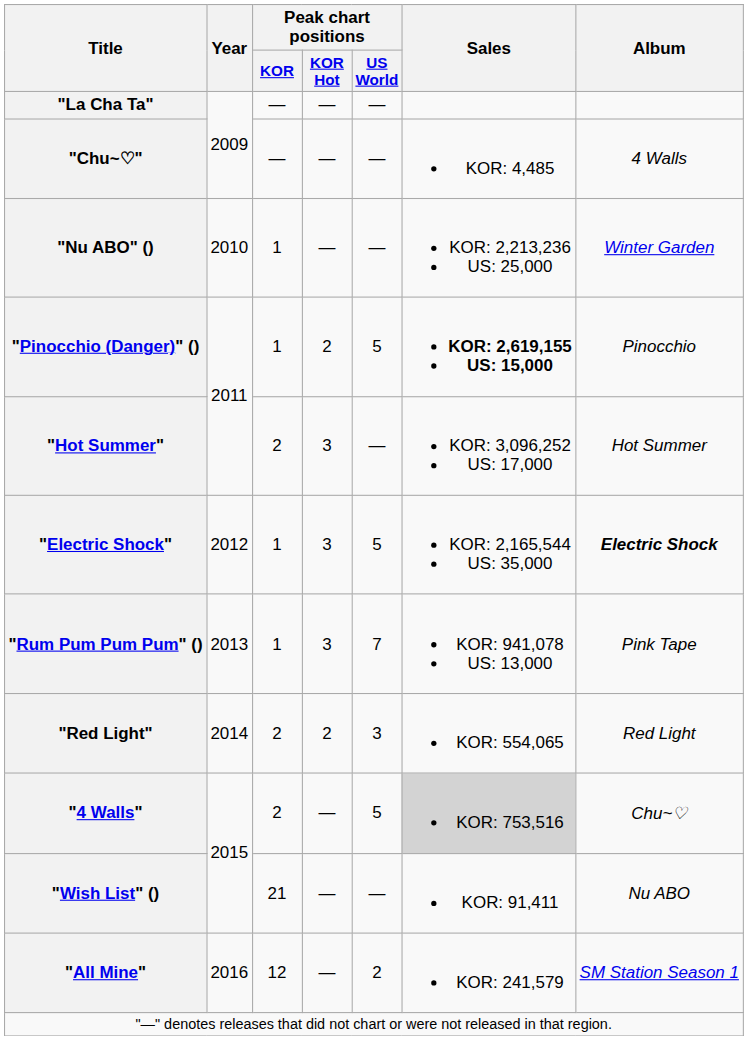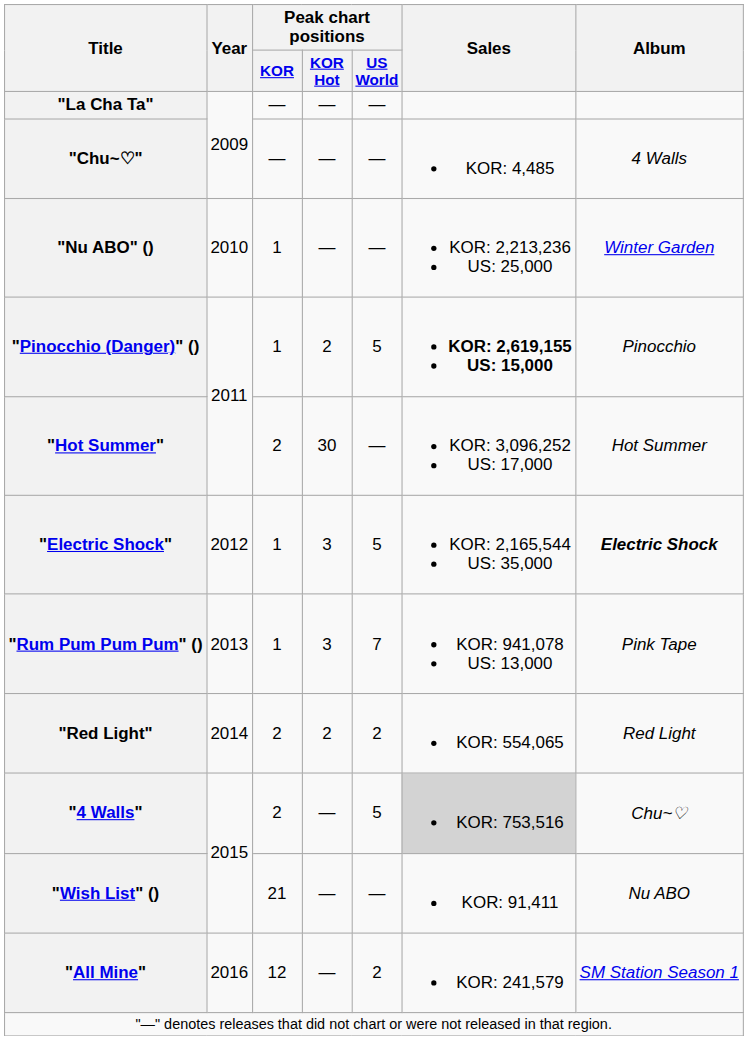"Hot Summer" | Peak chart positions / KOR Hot: 3 -> 30
"Red Light" | Peak chart positions / US World: 3 -> 2
